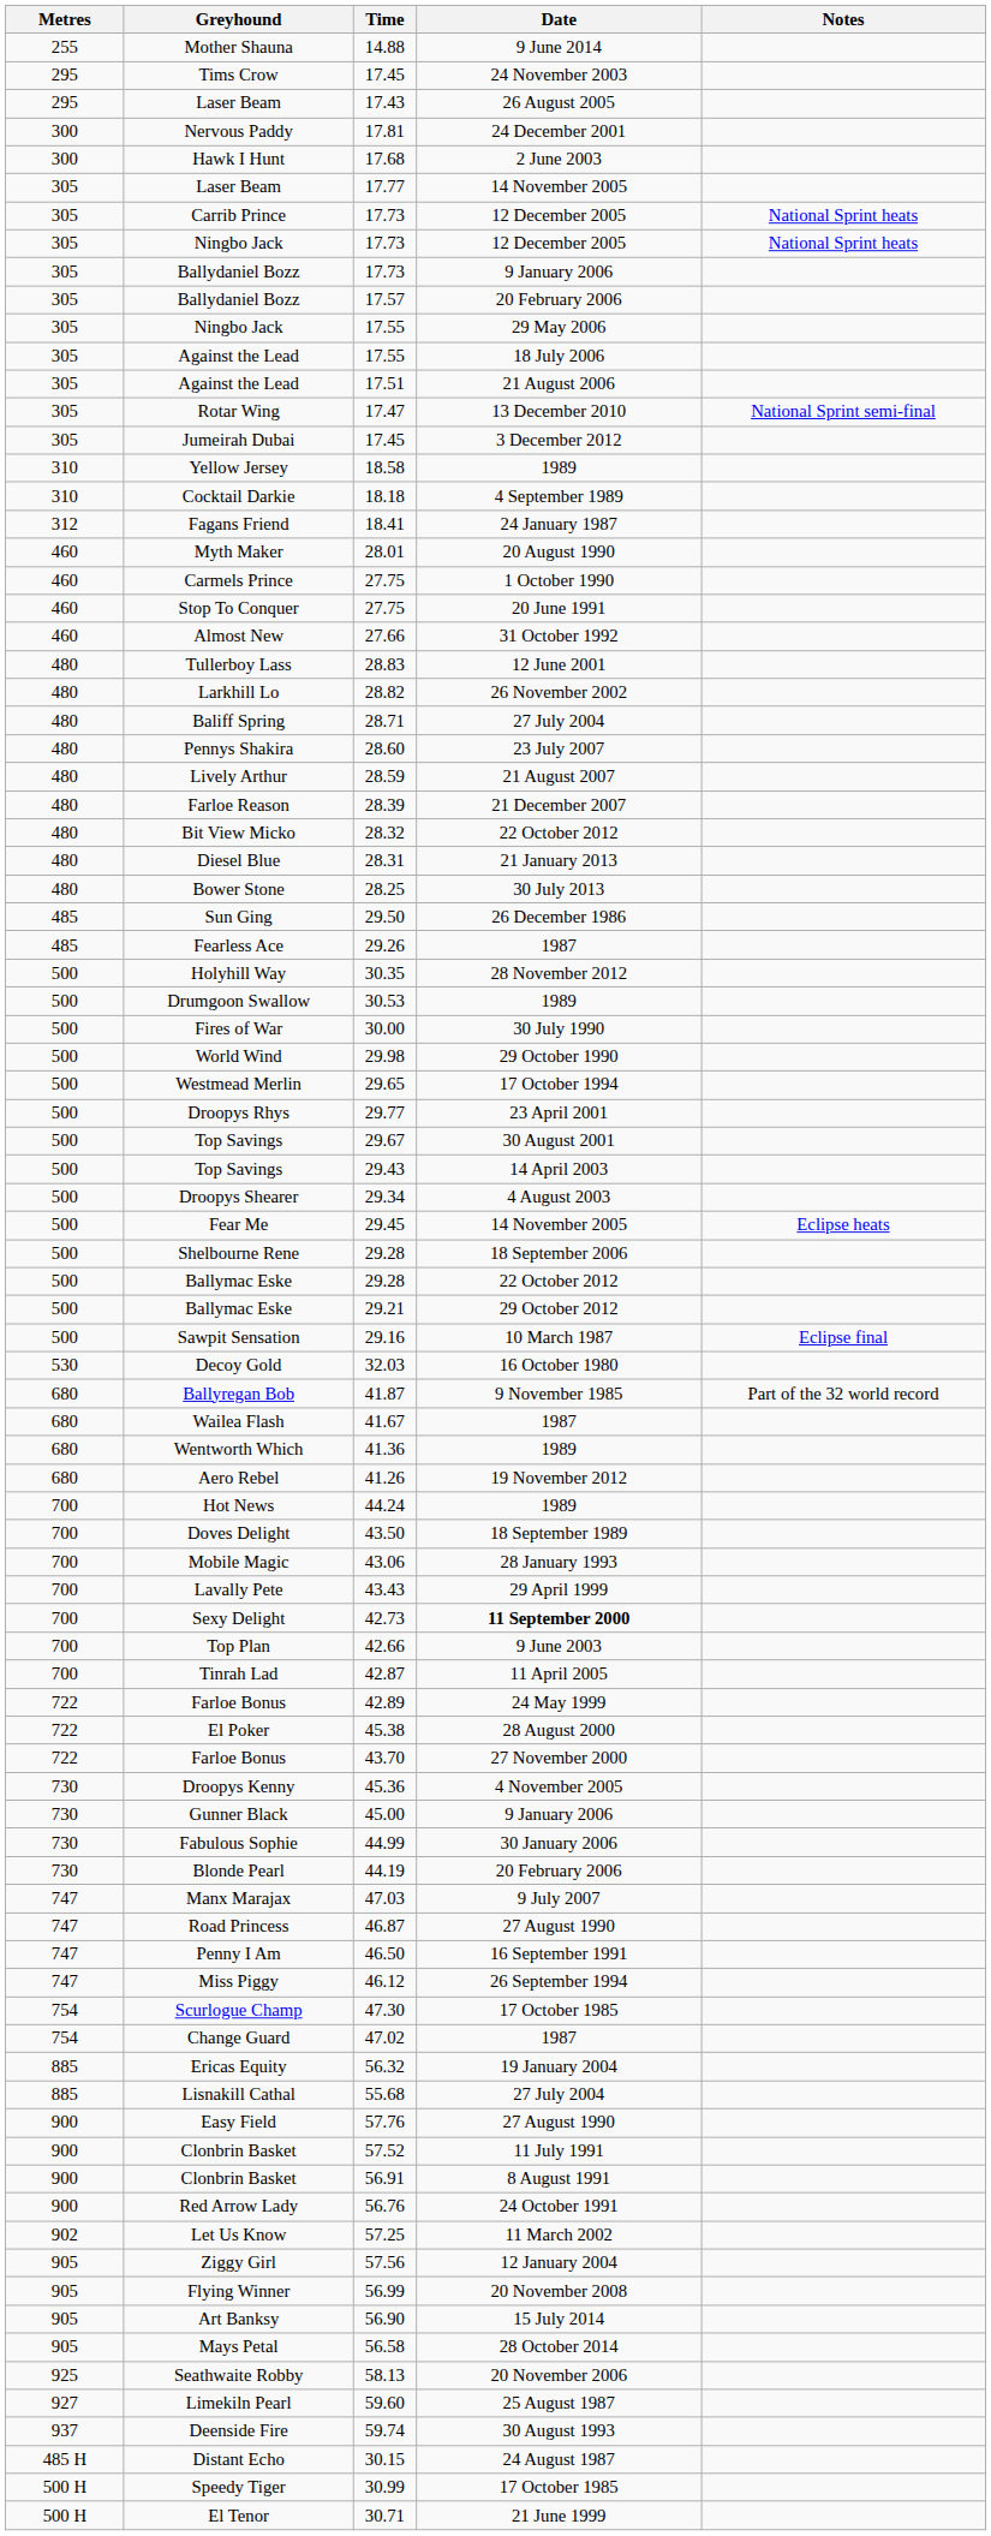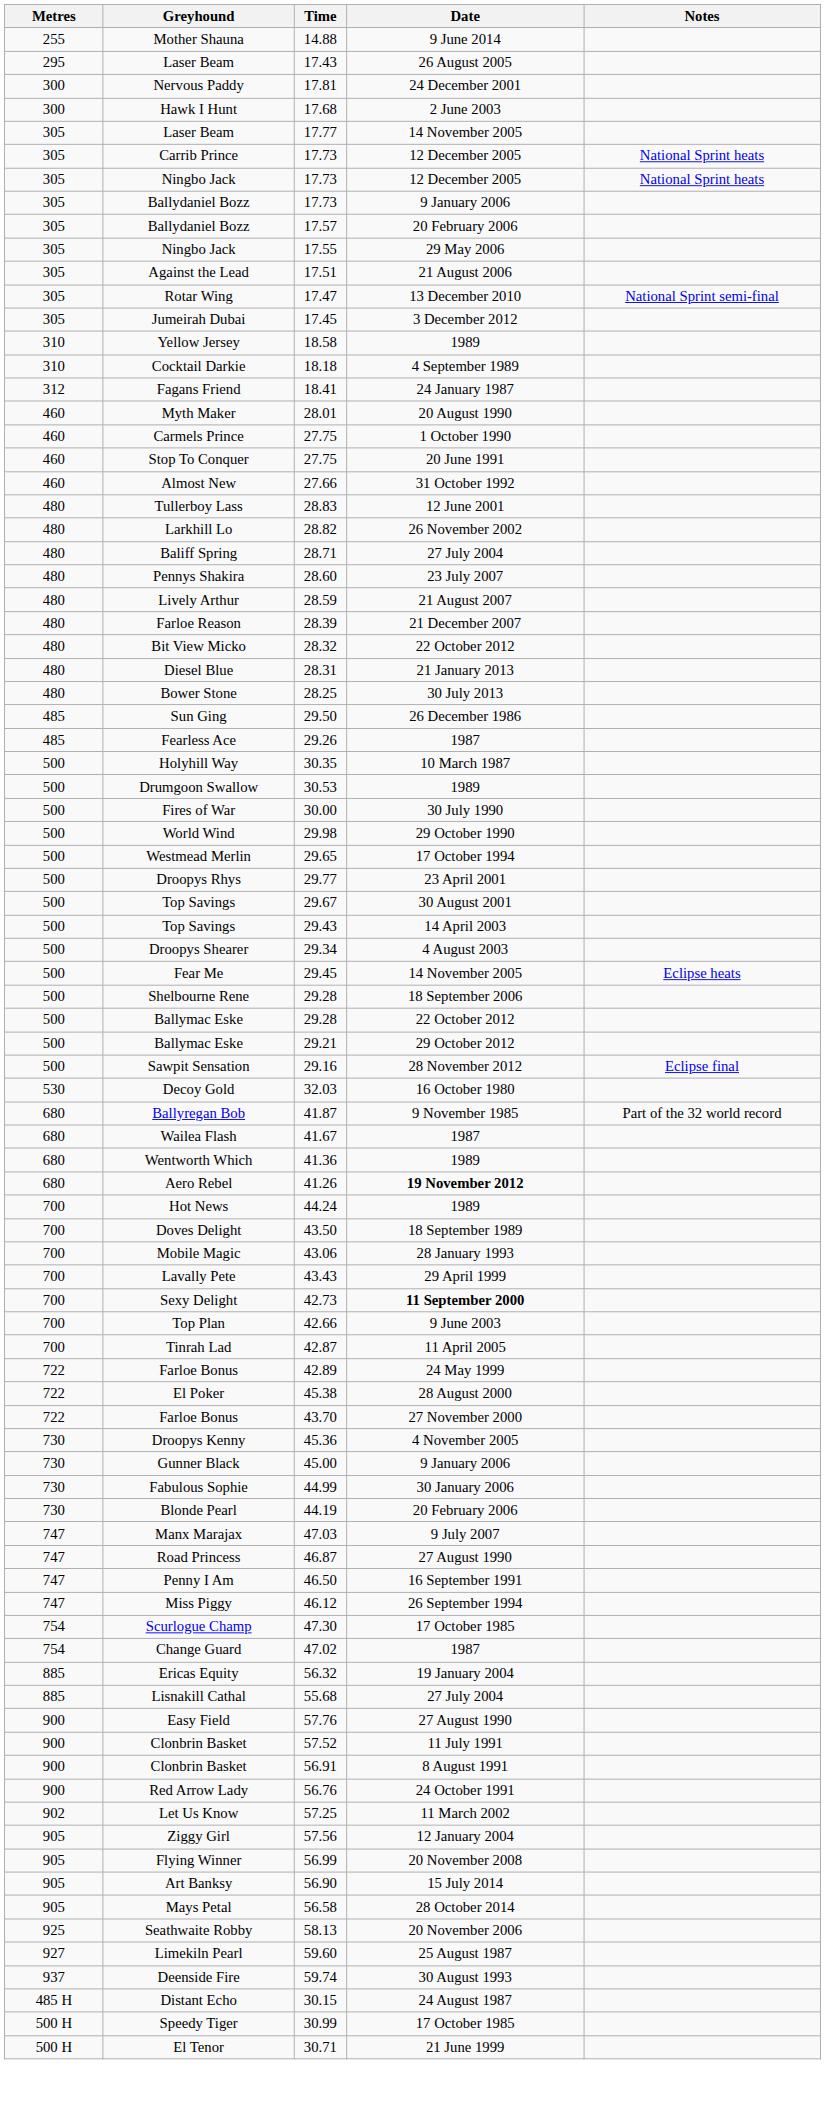- row: 295 | Tims Crow | 17.45 | 24 November 2003
- row: 305 | Against the Lead | 17.55 | 18 July 2006
Holyhill Way | Date: 28 November 2012 -> 10 March 1987
Sawpit Sensation | Date: 10 March 1987 -> 28 November 2012
Aero Rebel | Date: normal -> bold
